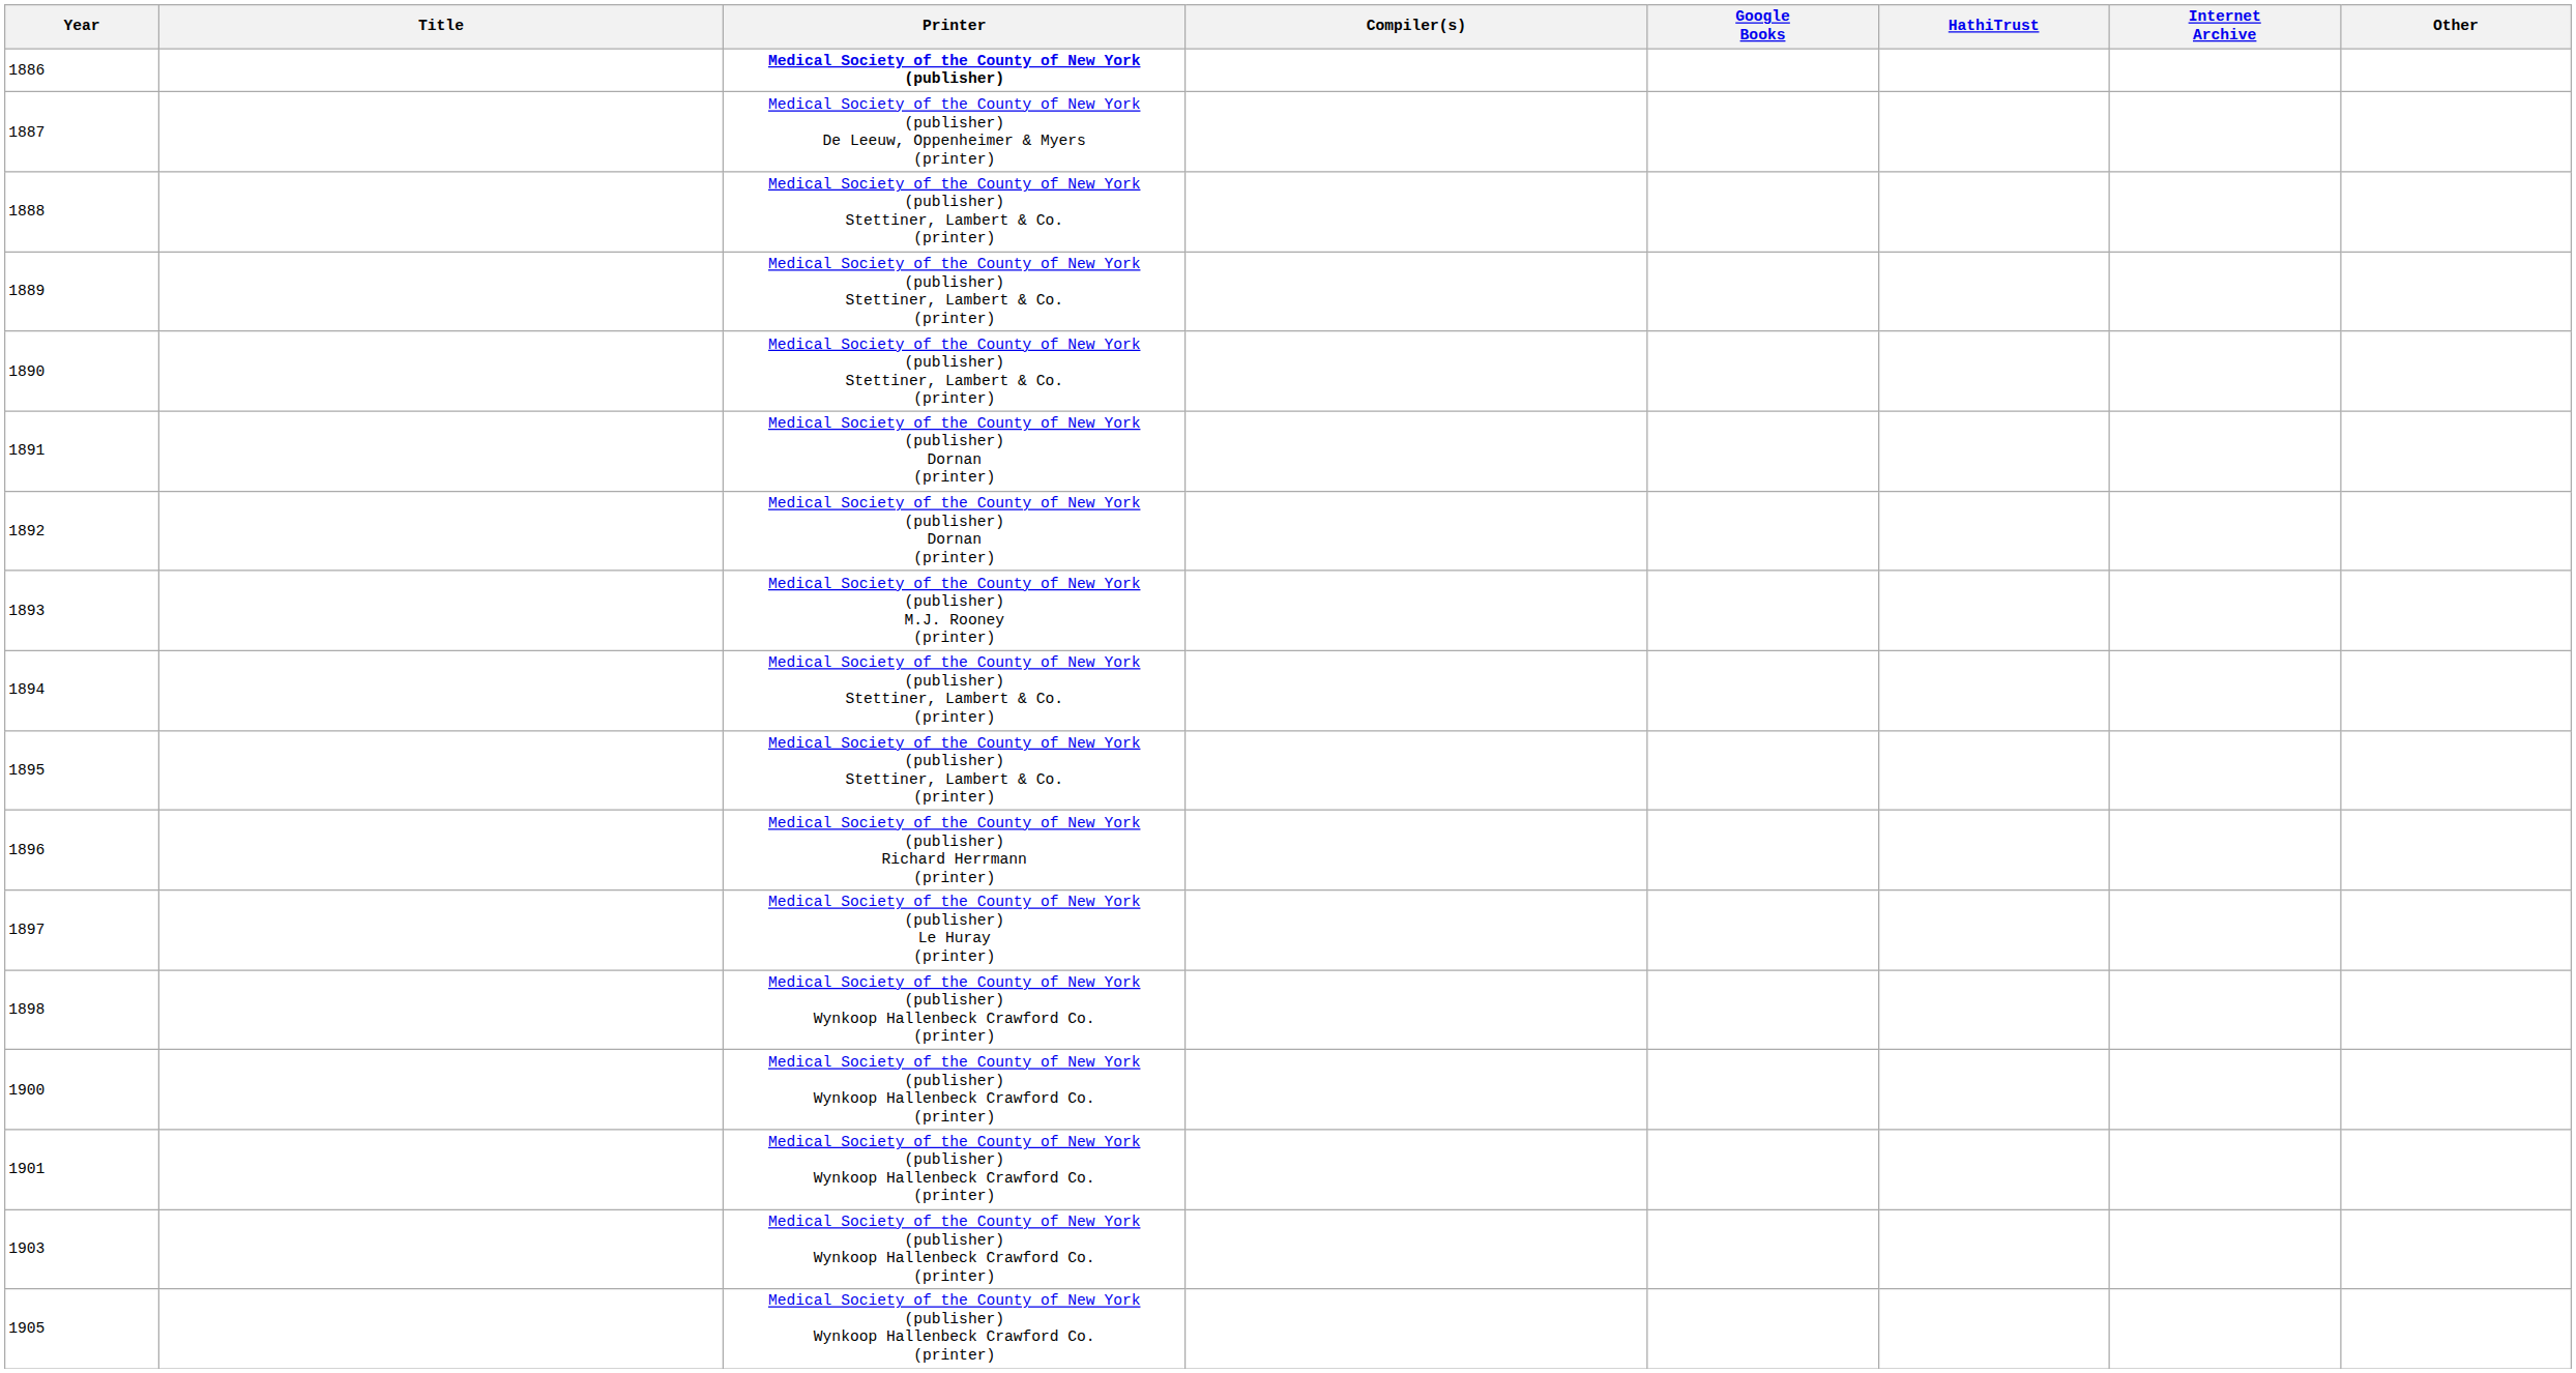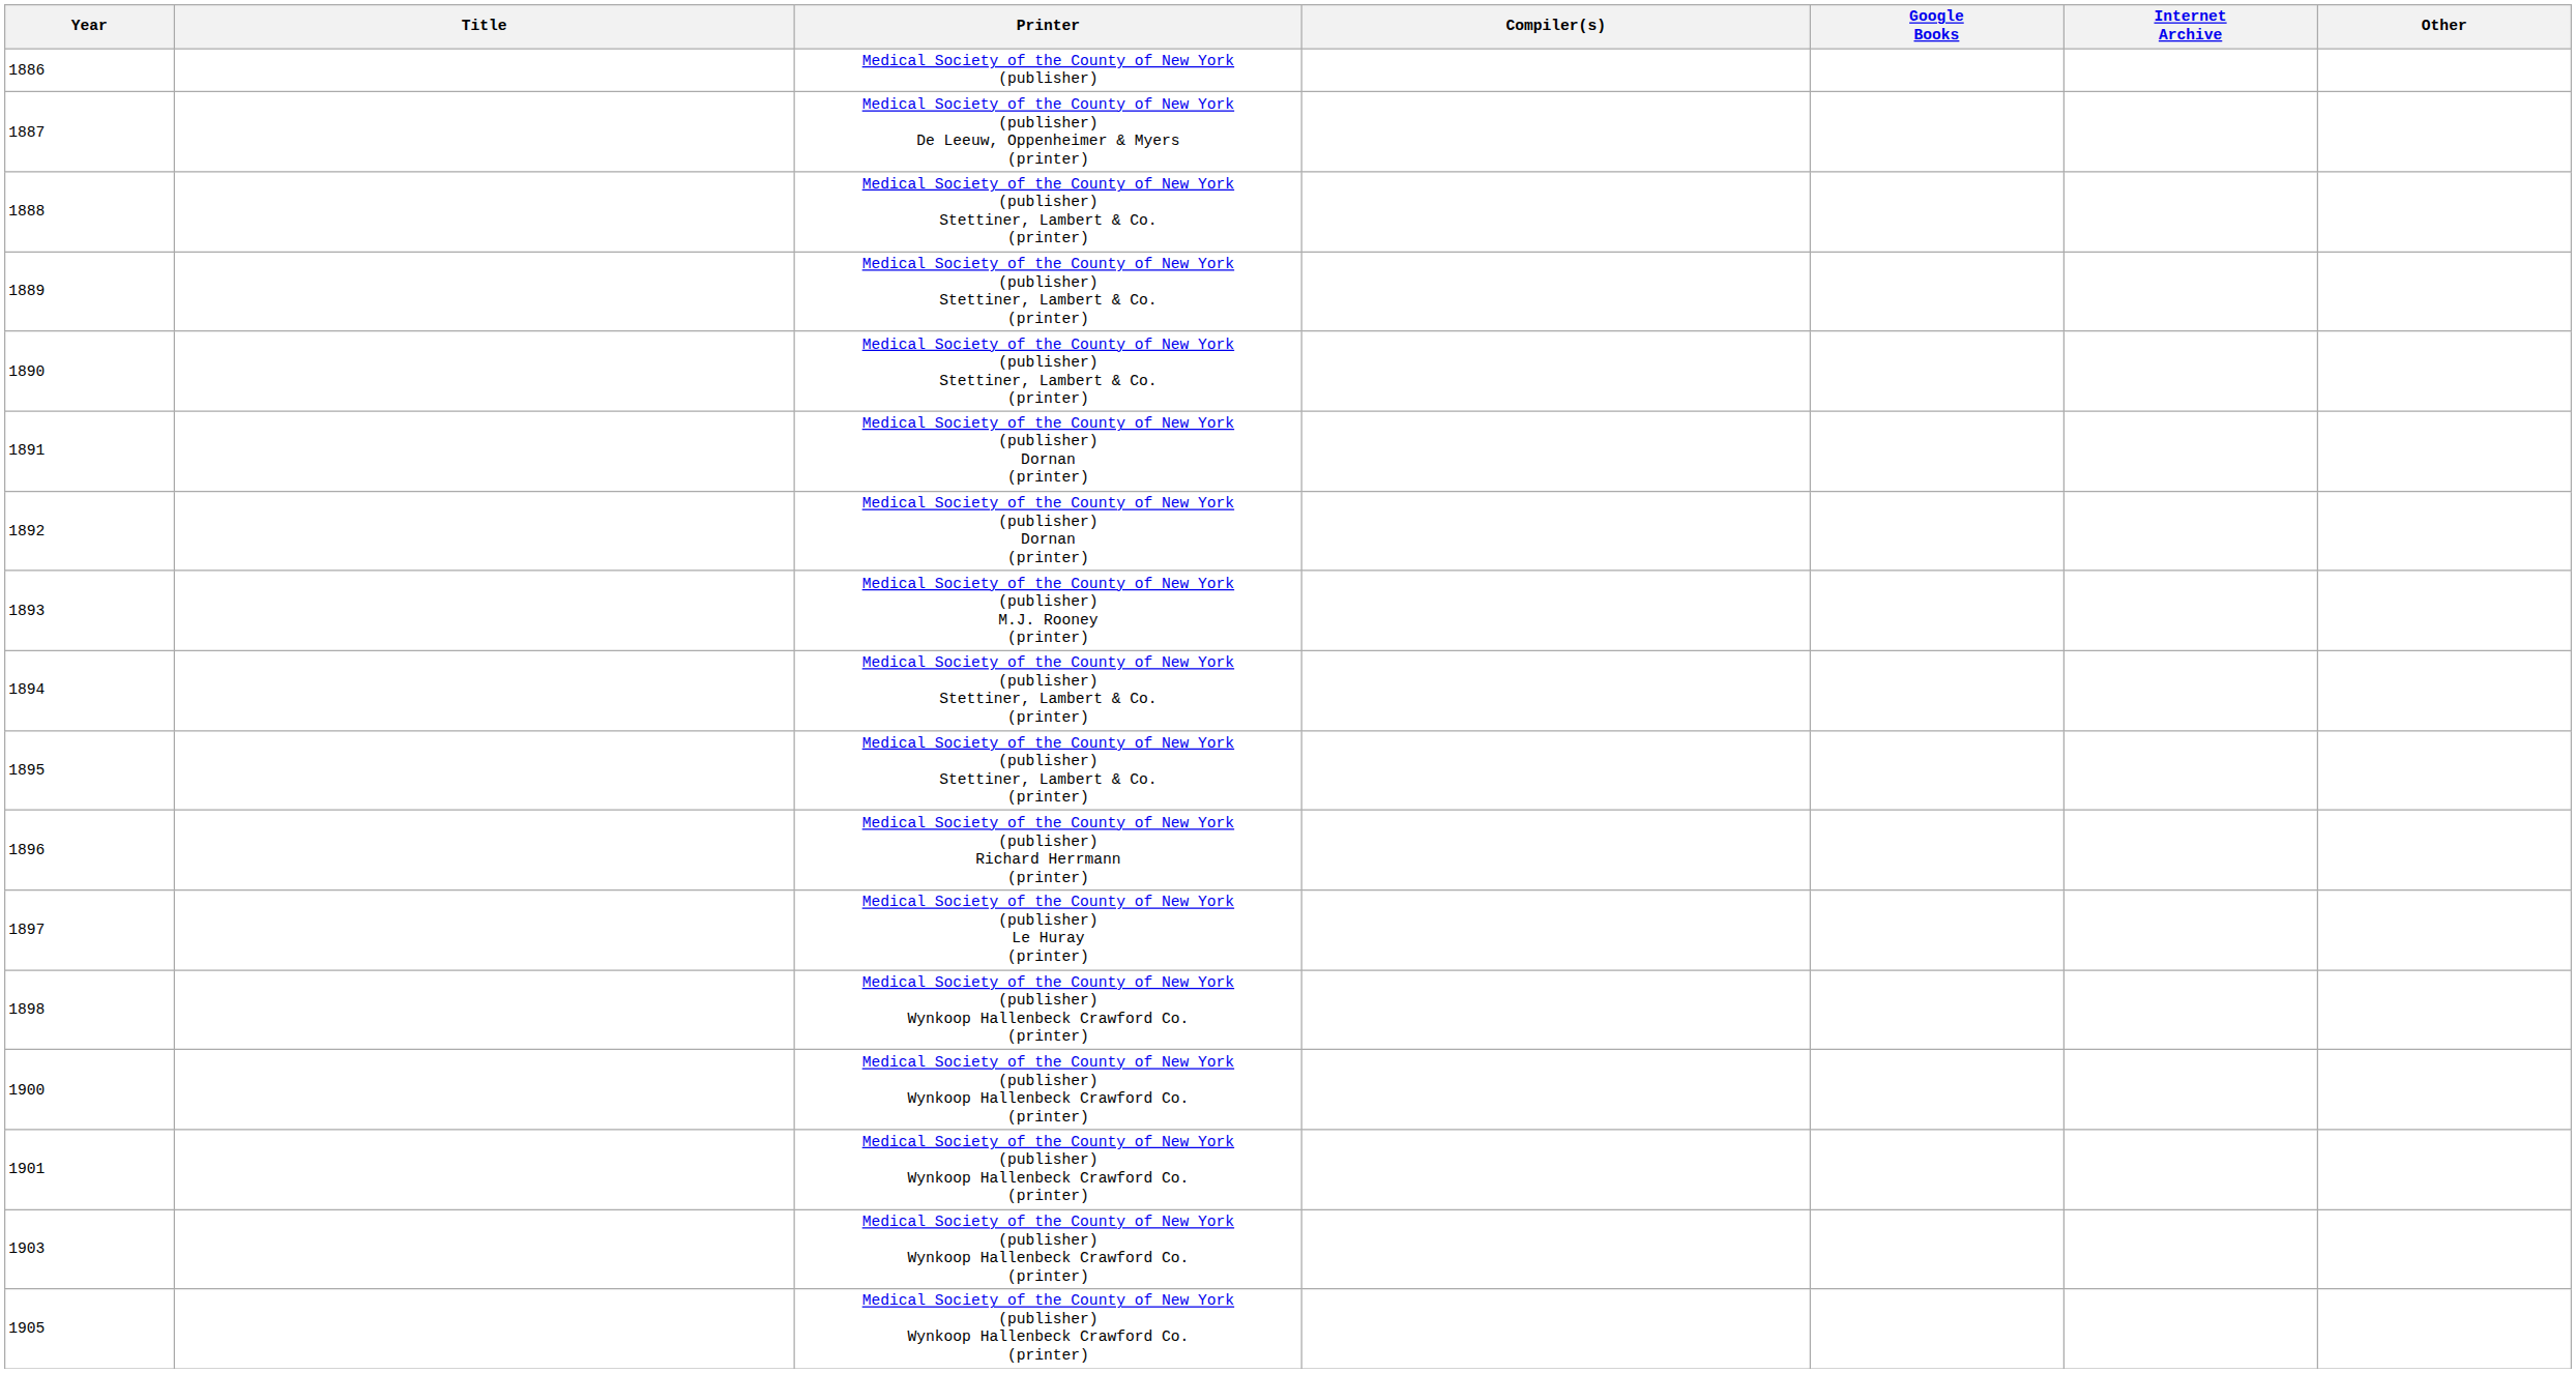- column: HathiTrust
1886 | Printer: bold -> normal
